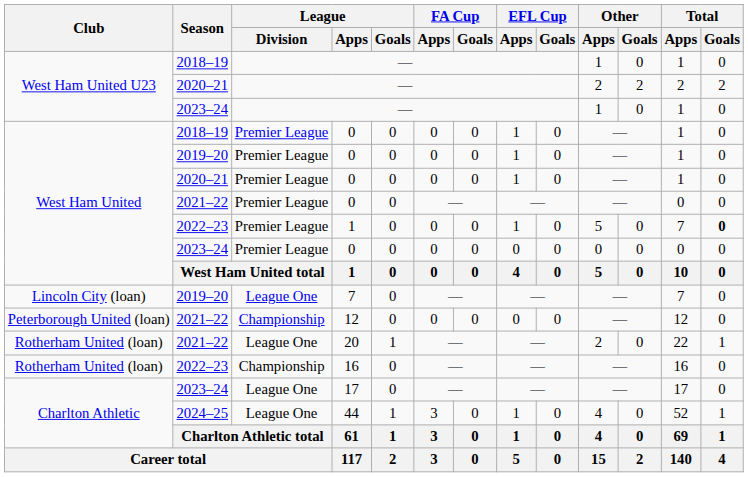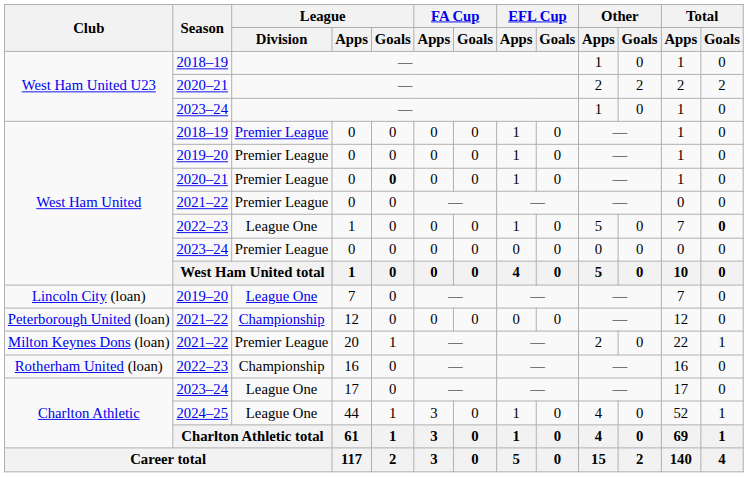2020–21 / 0 | League / Goals: normal -> bold
2022–23 / 1 | League / Division: Premier League -> League One
20 | Club: Rotherham United (loan) -> Milton Keynes Dons (loan)
20 | League / Division: League One -> Premier League
